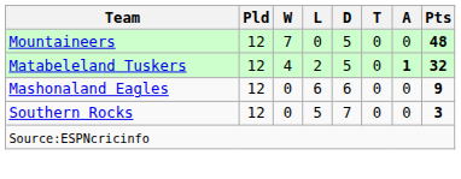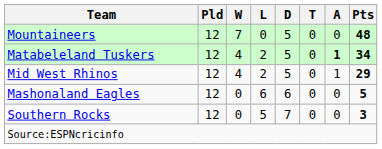Matabeleland Tuskers | Pts: 32 -> 34
+ row: Mid West Rhinos | 12 | 4 | 2 | 5 | 0 | 1 | 29
Mashonaland Eagles | Pts: 9 -> 5
